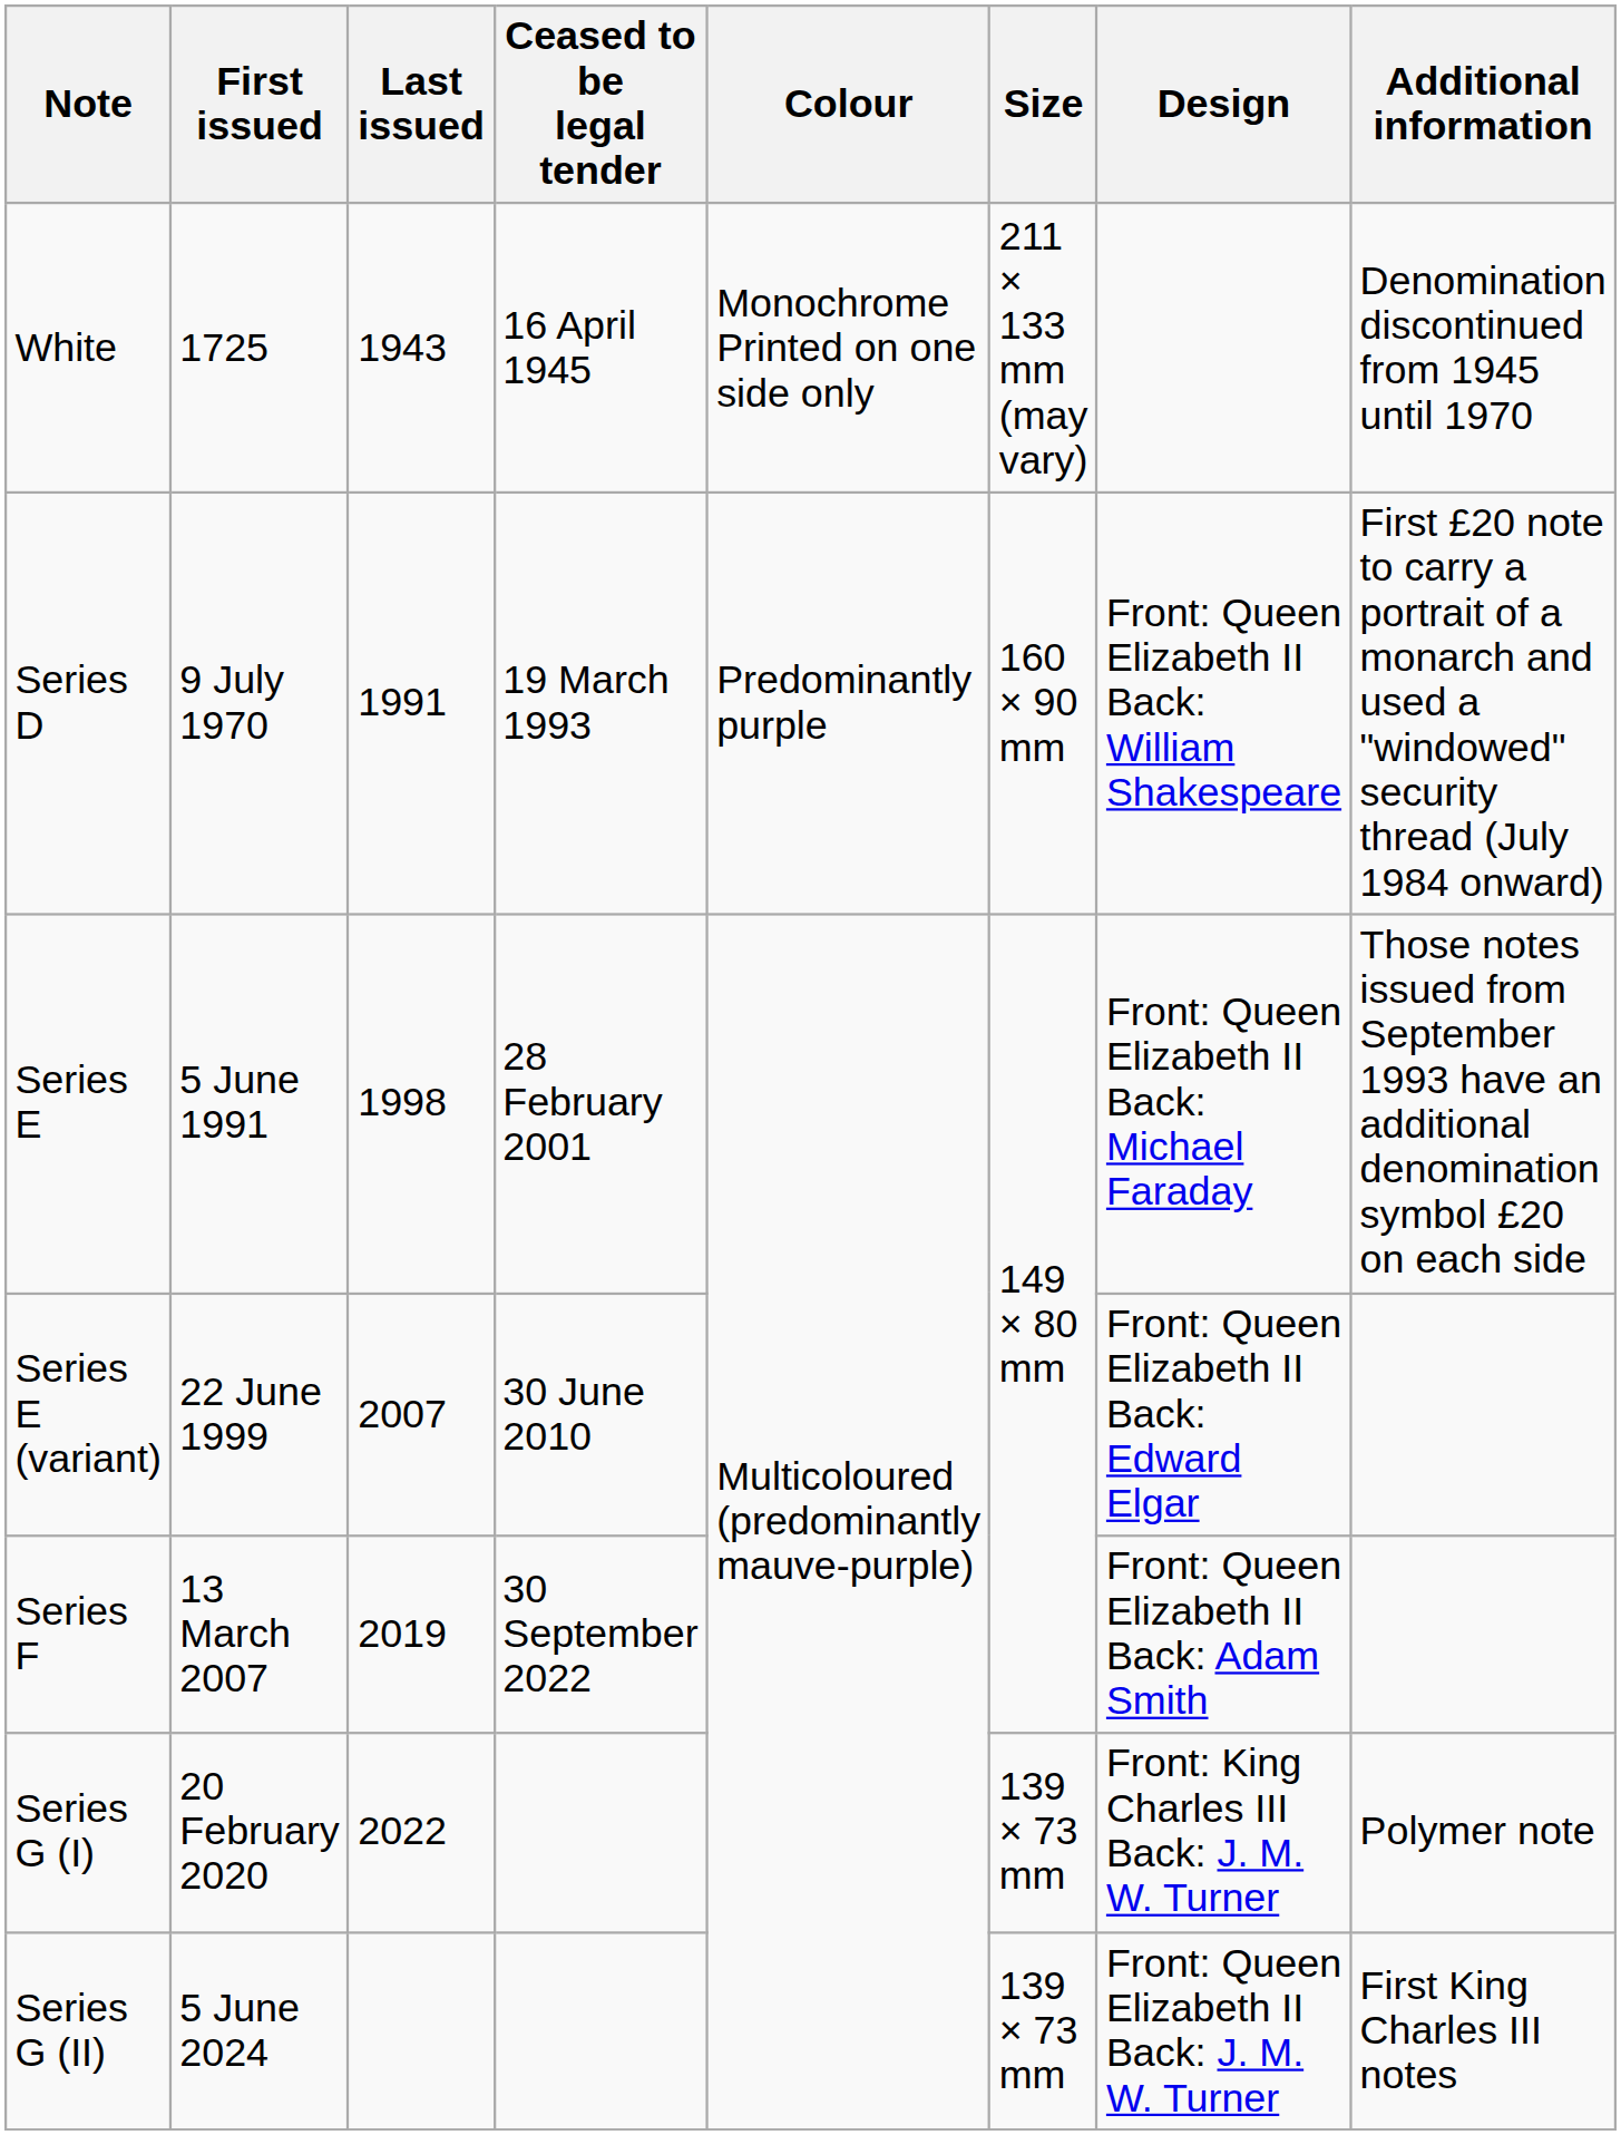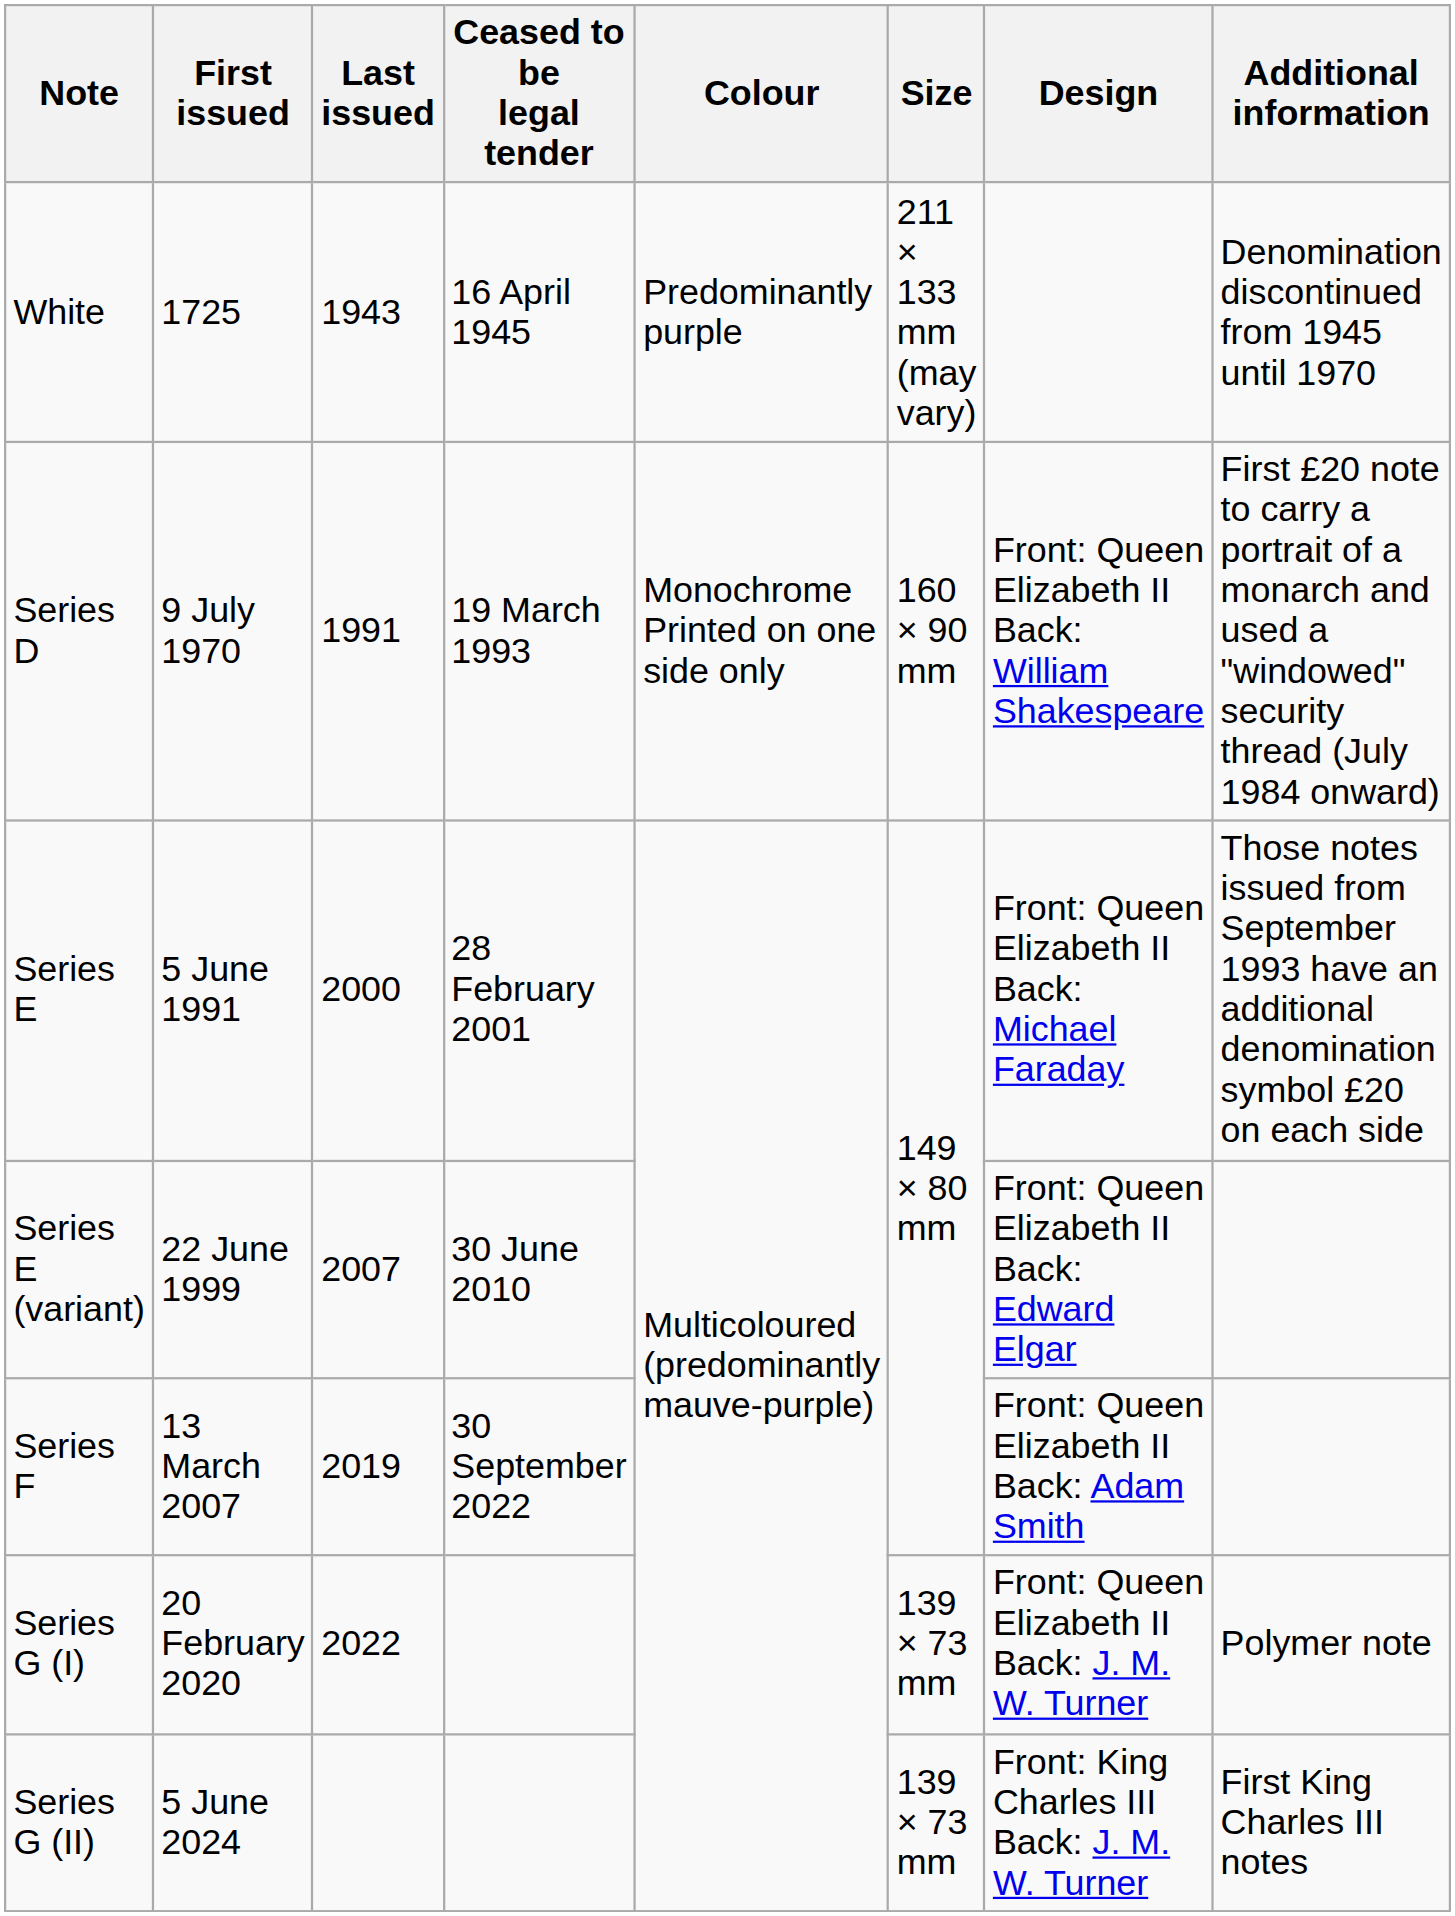White | Colour: Monochrome Printed on one side only -> Predominantly purple
Series D | Colour: Predominantly purple -> Monochrome Printed on one side only
Series E | Last issued: 1998 -> 2000
Series G (I) | Design: Front: King Charles III Back: J. M. W. Turner -> Front: Queen Elizabeth II Back: J. M. W. Turner
Series G (II) | Design: Front: Queen Elizabeth II Back: J. M. W. Turner -> Front: King Charles III Back: J. M. W. Turner
